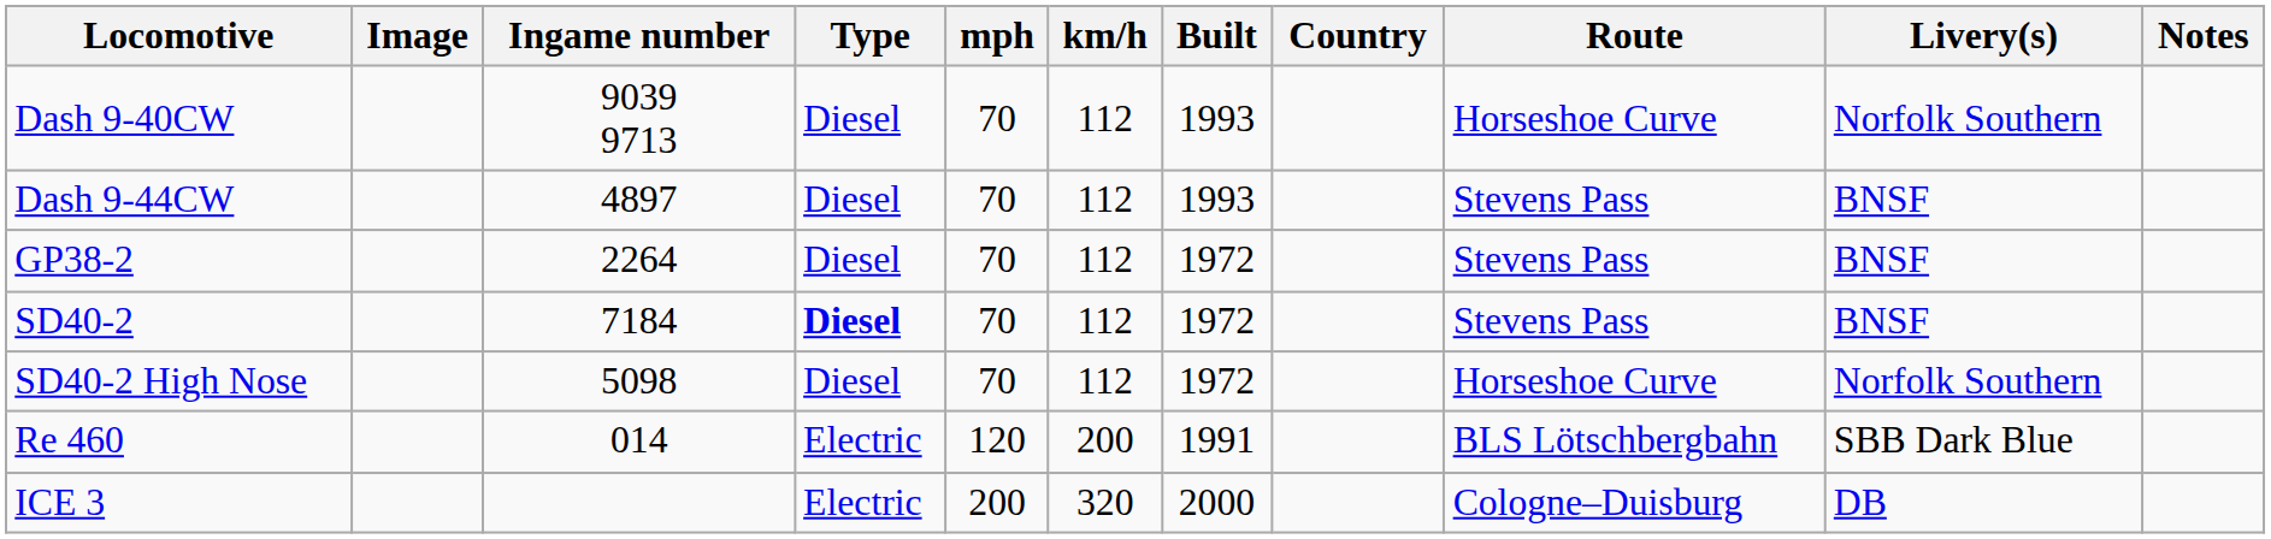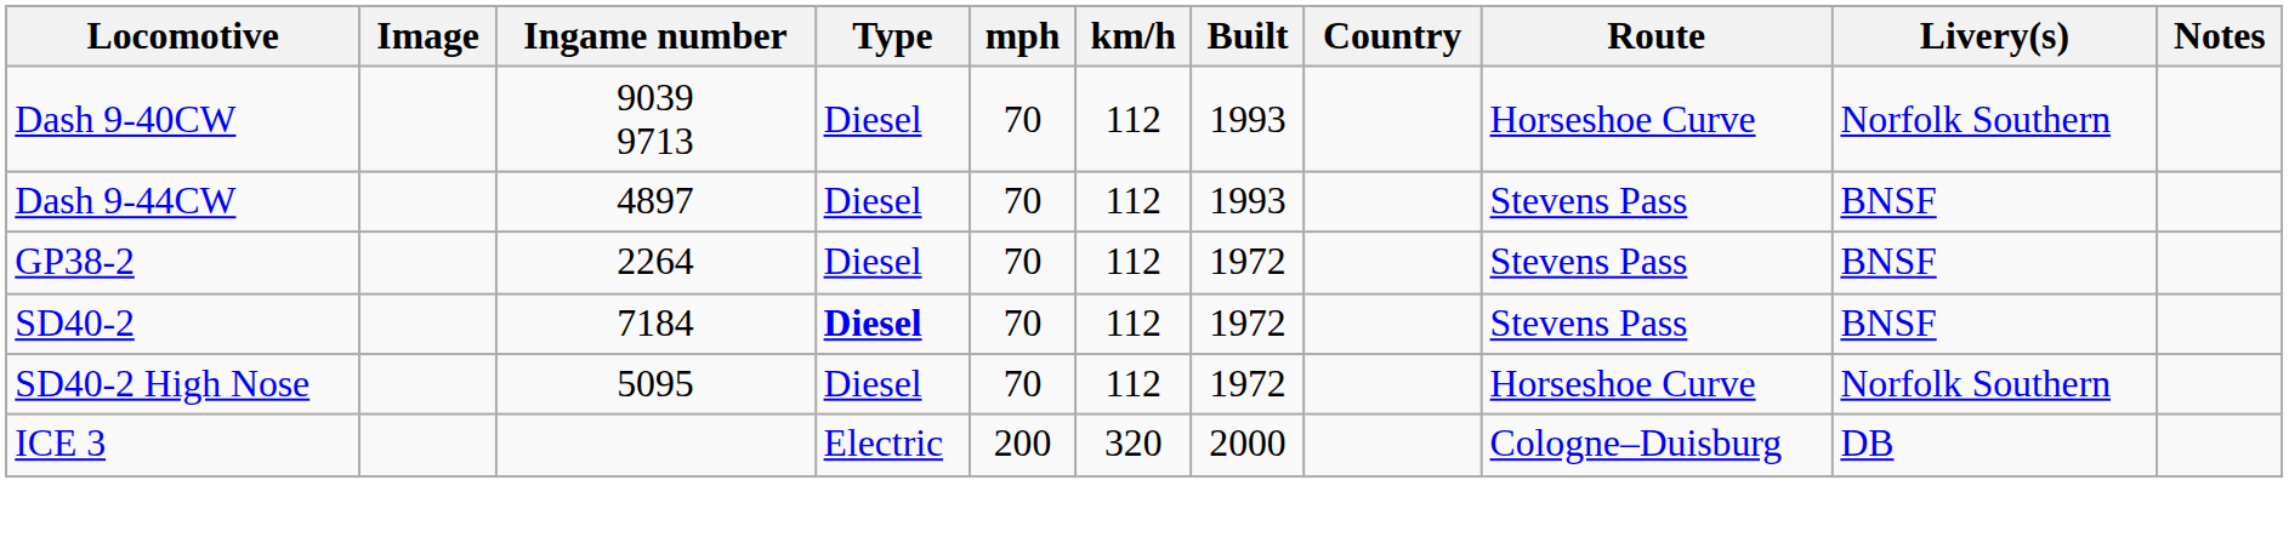SD40-2 High Nose | Ingame number: 5098 -> 5095
- row: Re 460 | 014 | Electric | 120 | 200 | 1991 | BLS Lötschbergbahn | SBB Dark Blue
